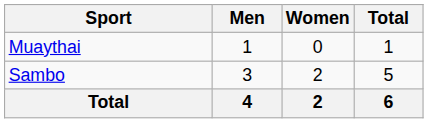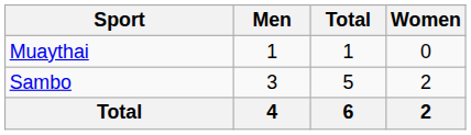columns swapped: Women <-> Total
